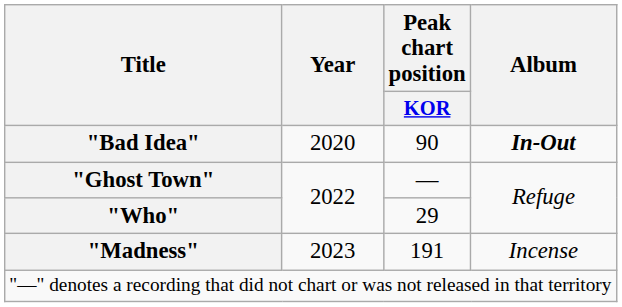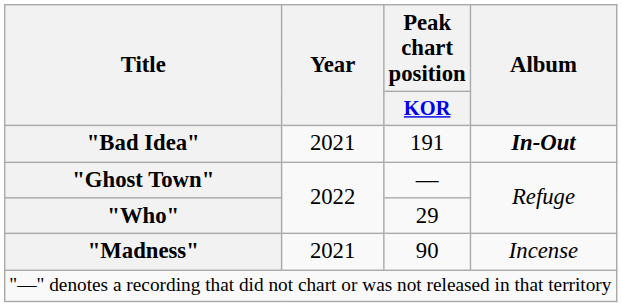"Bad Idea" | Year: 2020 -> 2021
"Bad Idea" | Peak chart position / KOR: 90 -> 191
"Madness" | Year: 2023 -> 2021
"Madness" | Peak chart position / KOR: 191 -> 90
